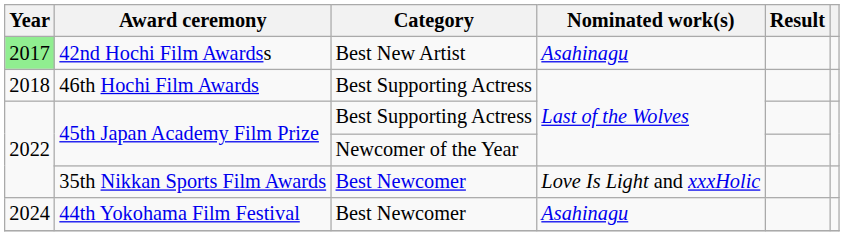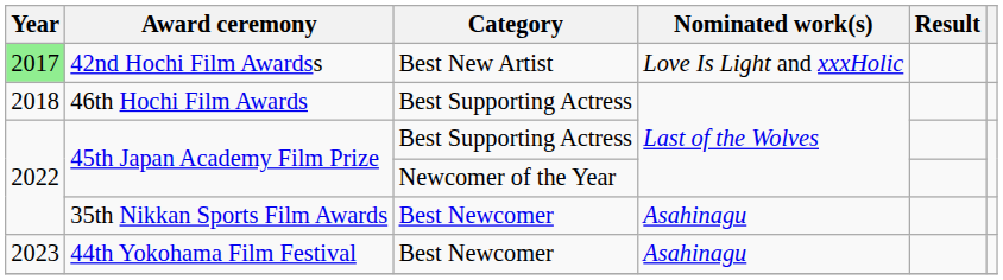42nd Hochi Film Awardss | Nominated work(s): Asahinagu -> Love Is Light and xxxHolic
35th Nikkan Sports Film Awards | Nominated work(s): Love Is Light and xxxHolic -> Asahinagu
44th Yokohama Film Festival | Year: 2024 -> 2023
